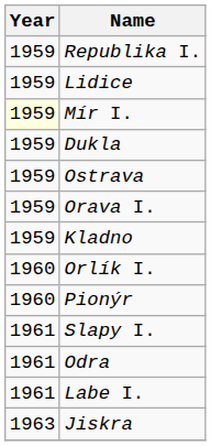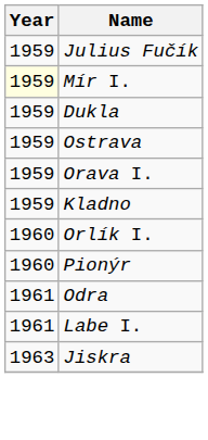- row: 1959 | Republika I.
+ row: 1959 | Julius Fučík
- row: 1959 | Lidice
- row: 1961 | Slapy I.
